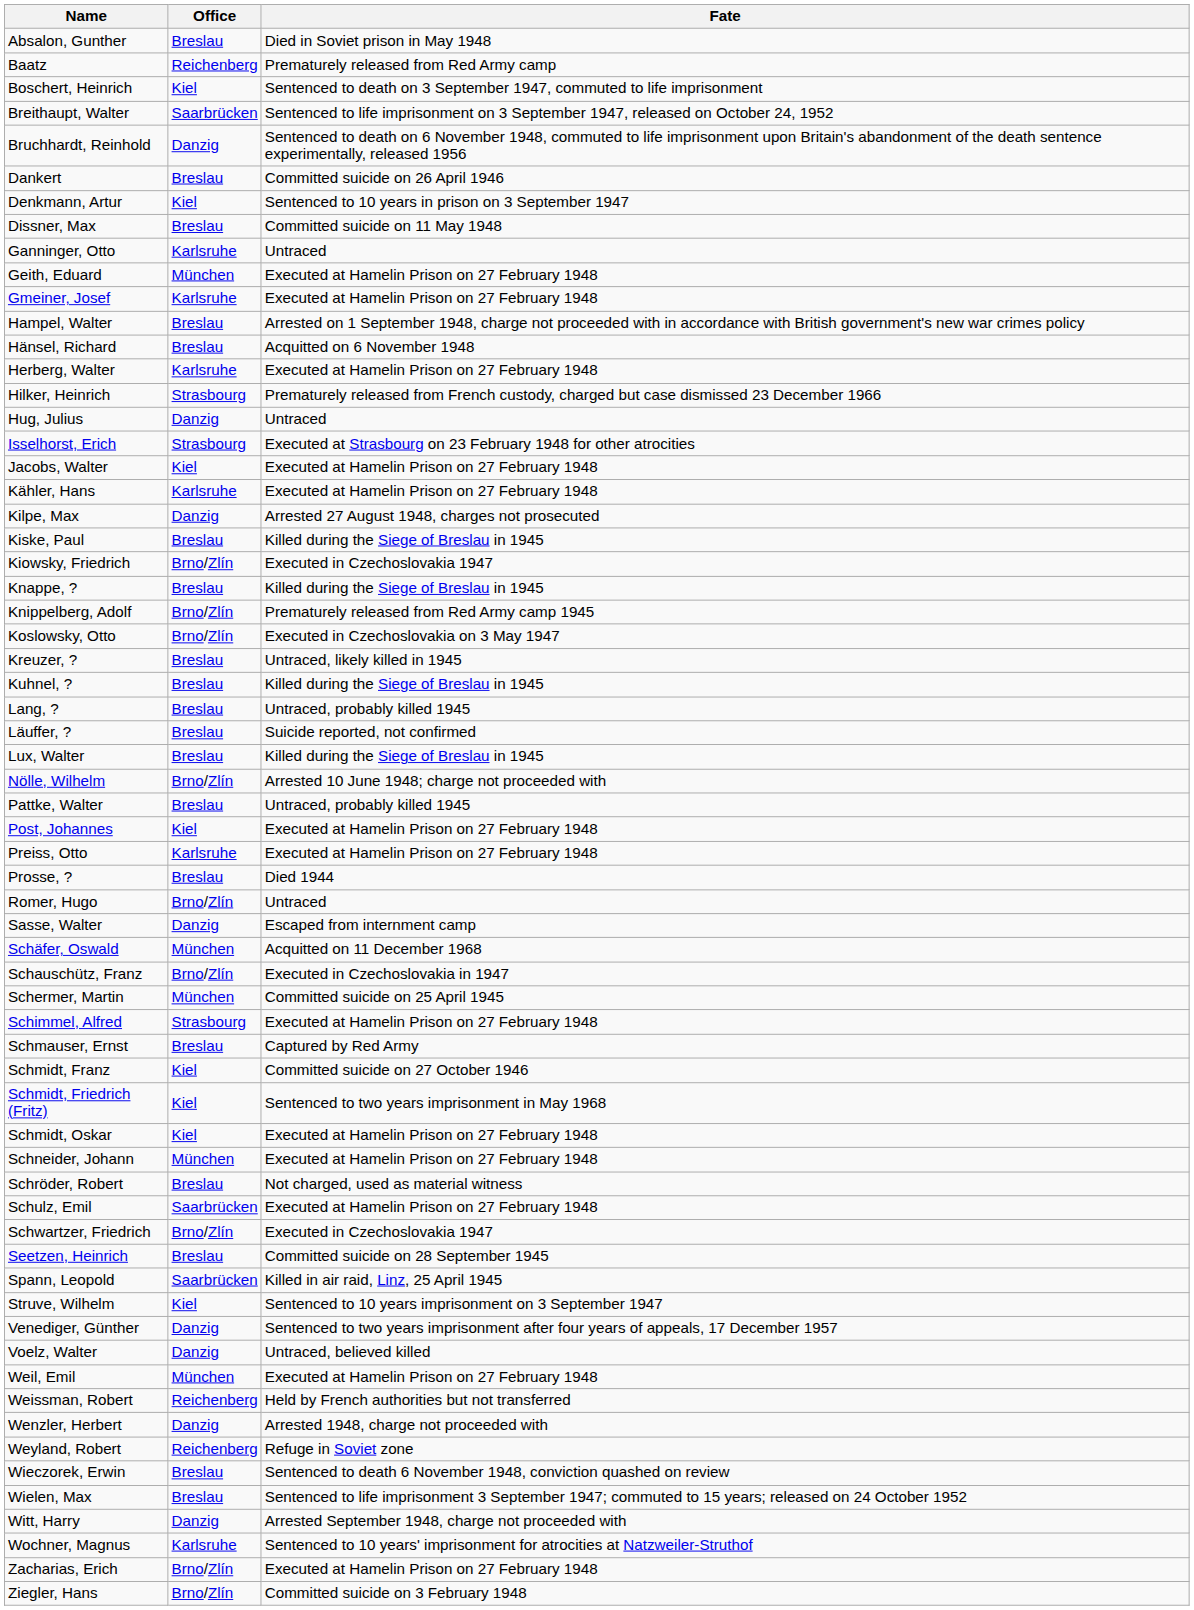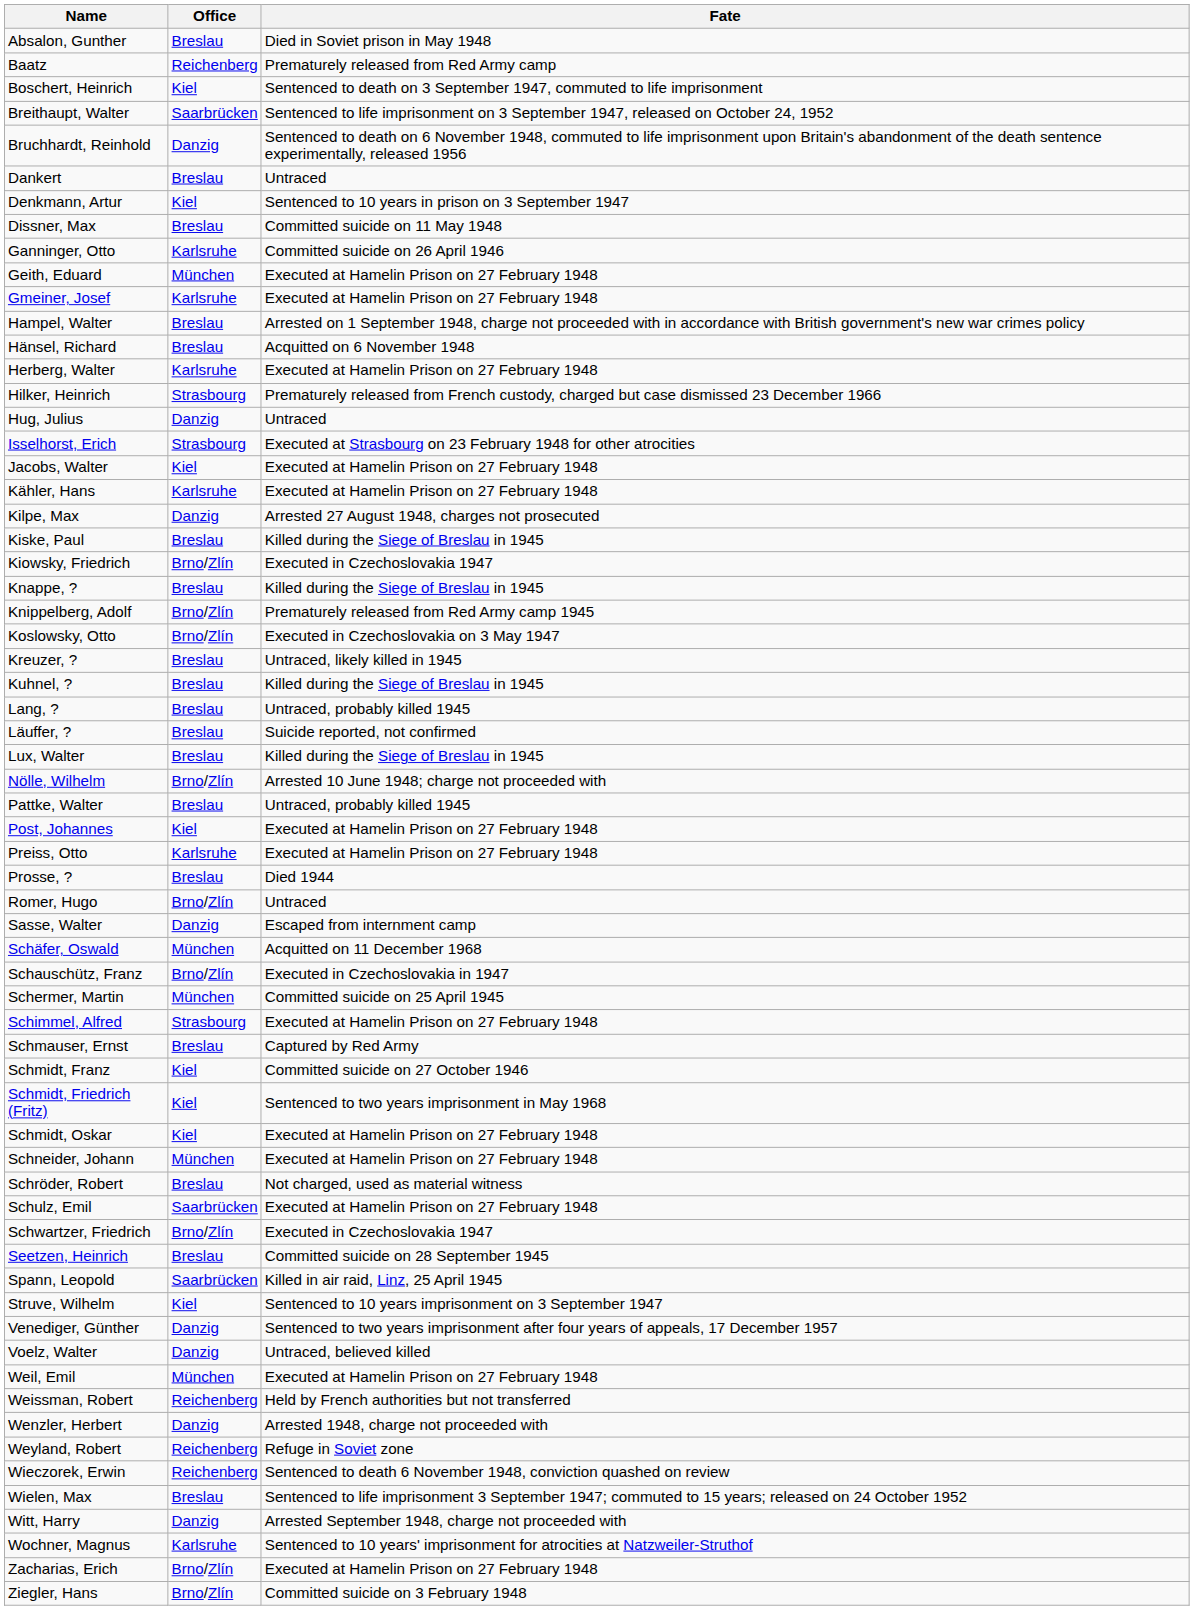Dankert | Fate: Committed suicide on 26 April 1946 -> Untraced
Ganninger, Otto | Fate: Untraced -> Committed suicide on 26 April 1946
Wieczorek, Erwin | Office: Breslau -> Reichenberg
